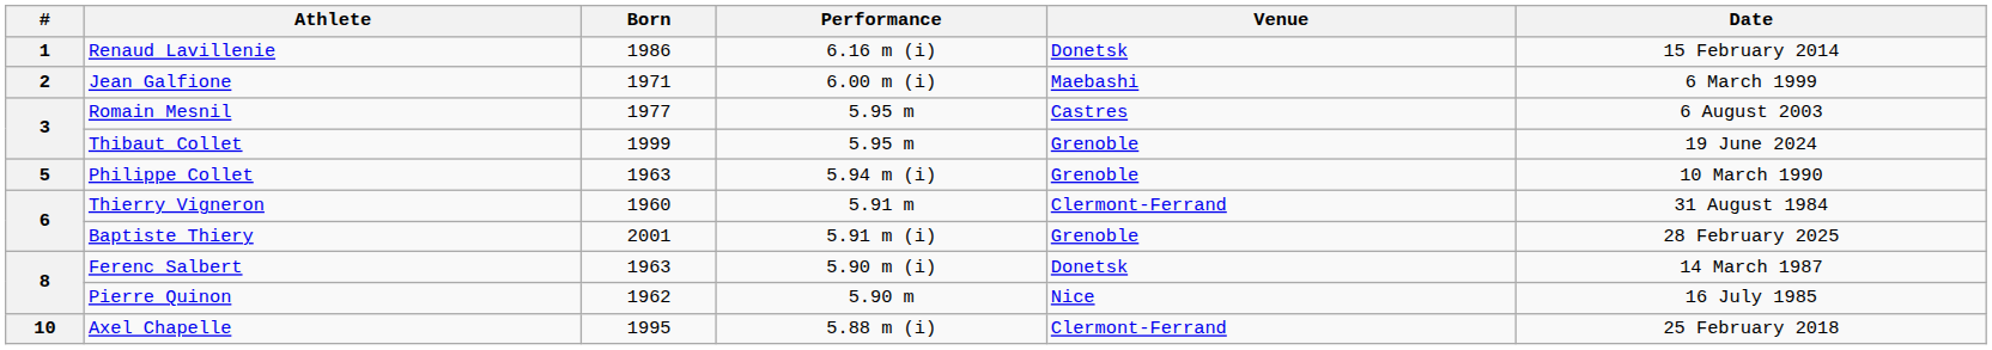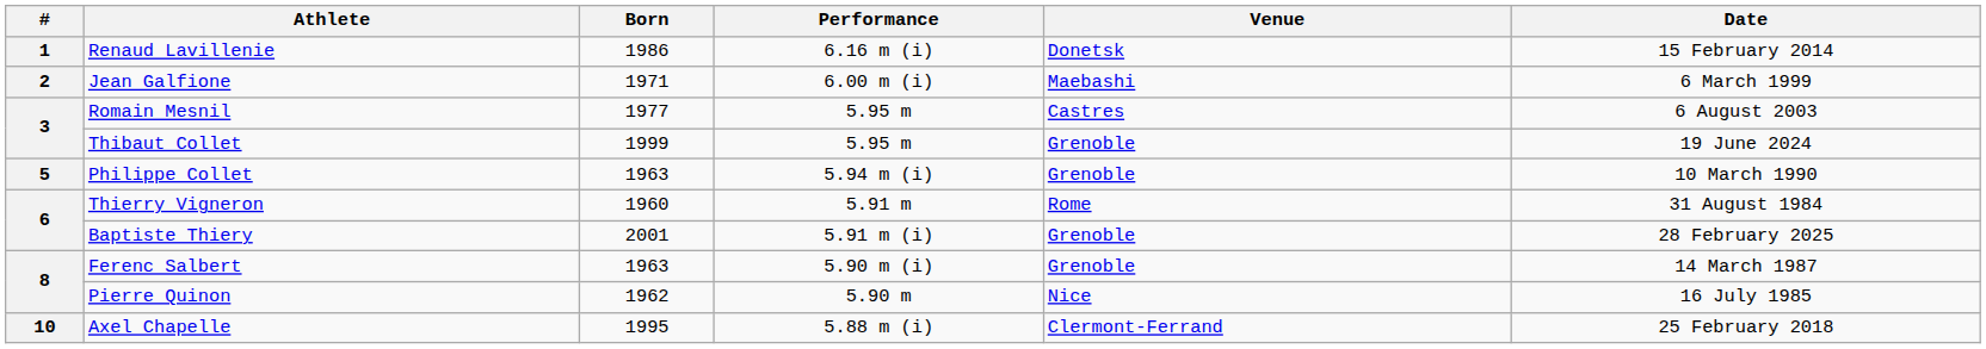Thierry Vigneron | Venue: Clermont-Ferrand -> Rome
Ferenc Salbert | Venue: Donetsk -> Grenoble
